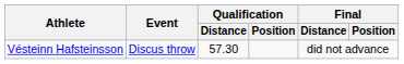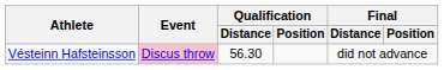Vésteinn Hafsteinsson | Event: no background -> pink background
Vésteinn Hafsteinsson | Qualification / Distance: 57.30 -> 56.30
